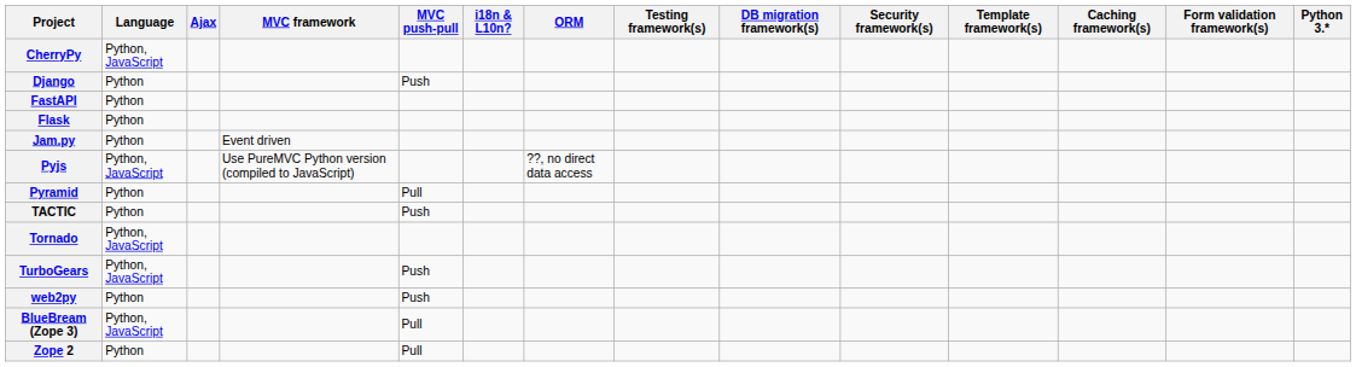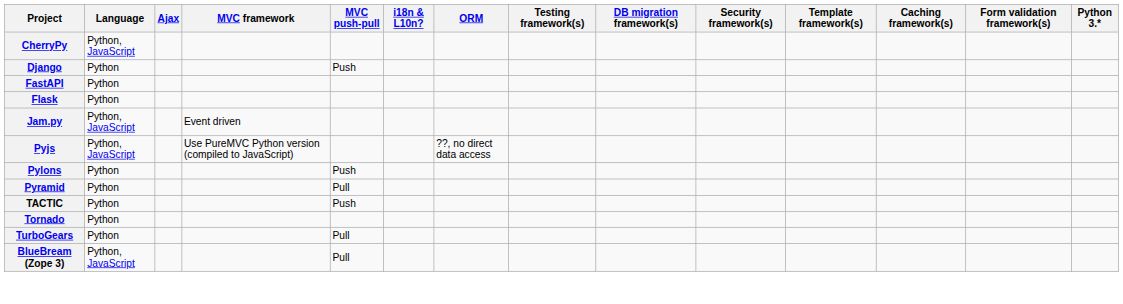Jam.py | Language: Python -> Python, JavaScript
+ row: Pylons | Python | Push
Tornado | Language: Python, JavaScript -> Python
TurboGears | Language: Python, JavaScript -> Python
TurboGears | MVC push-pull: Push -> Pull
- row: web2py | Python | Push
- row: Zope 2 | Python | Pull
